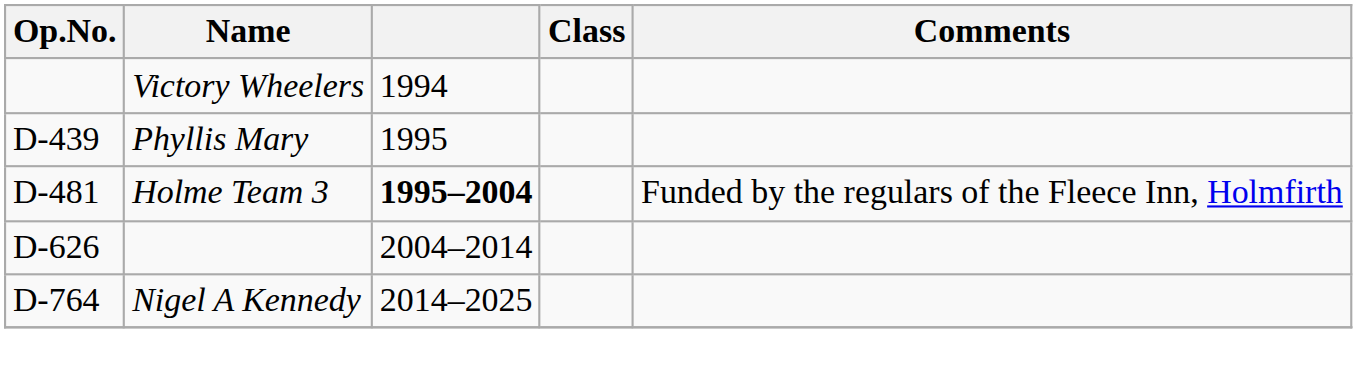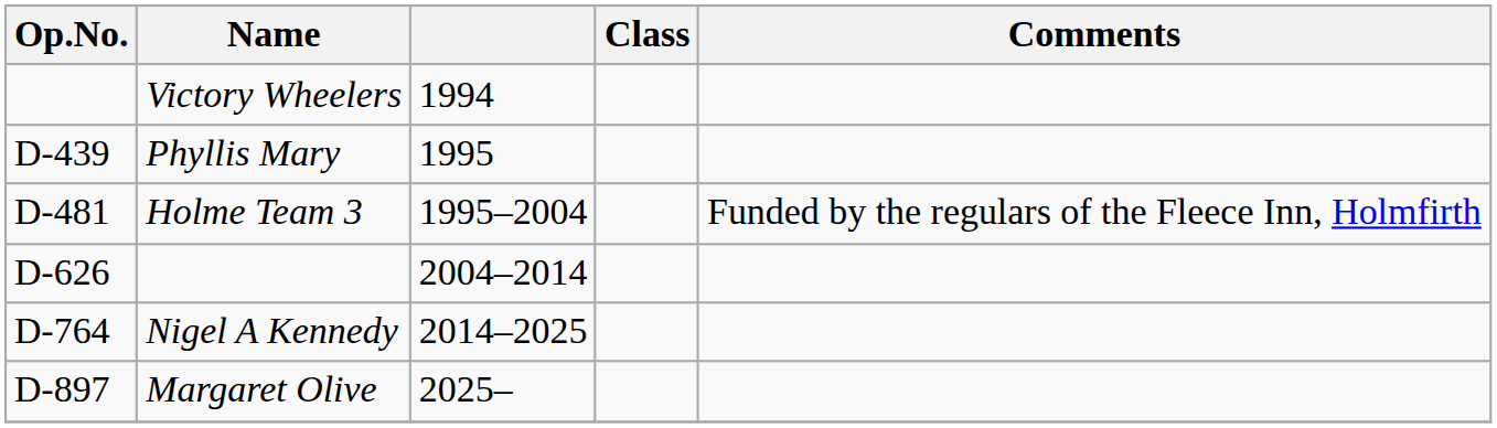Holme Team 3 | column 3: bold -> normal
+ row: D-897 | Margaret Olive | 2025–
